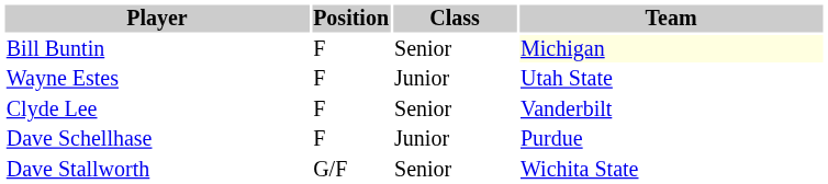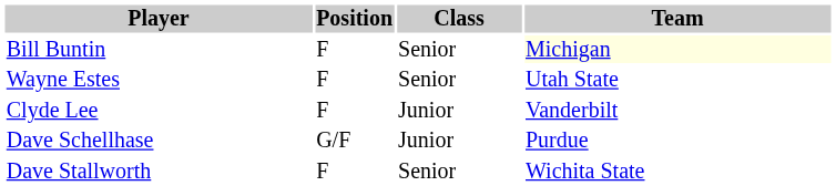Wayne Estes | Class: Junior -> Senior
Clyde Lee | Class: Senior -> Junior
Dave Schellhase | Position: F -> G/F
Dave Stallworth | Position: G/F -> F
